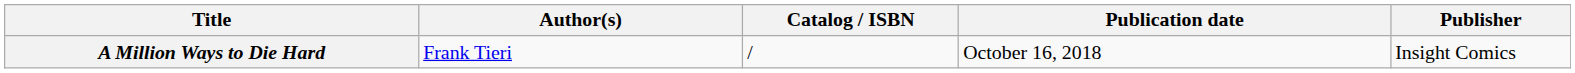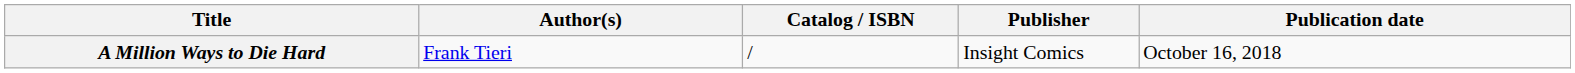columns swapped: Publisher <-> Publication date
